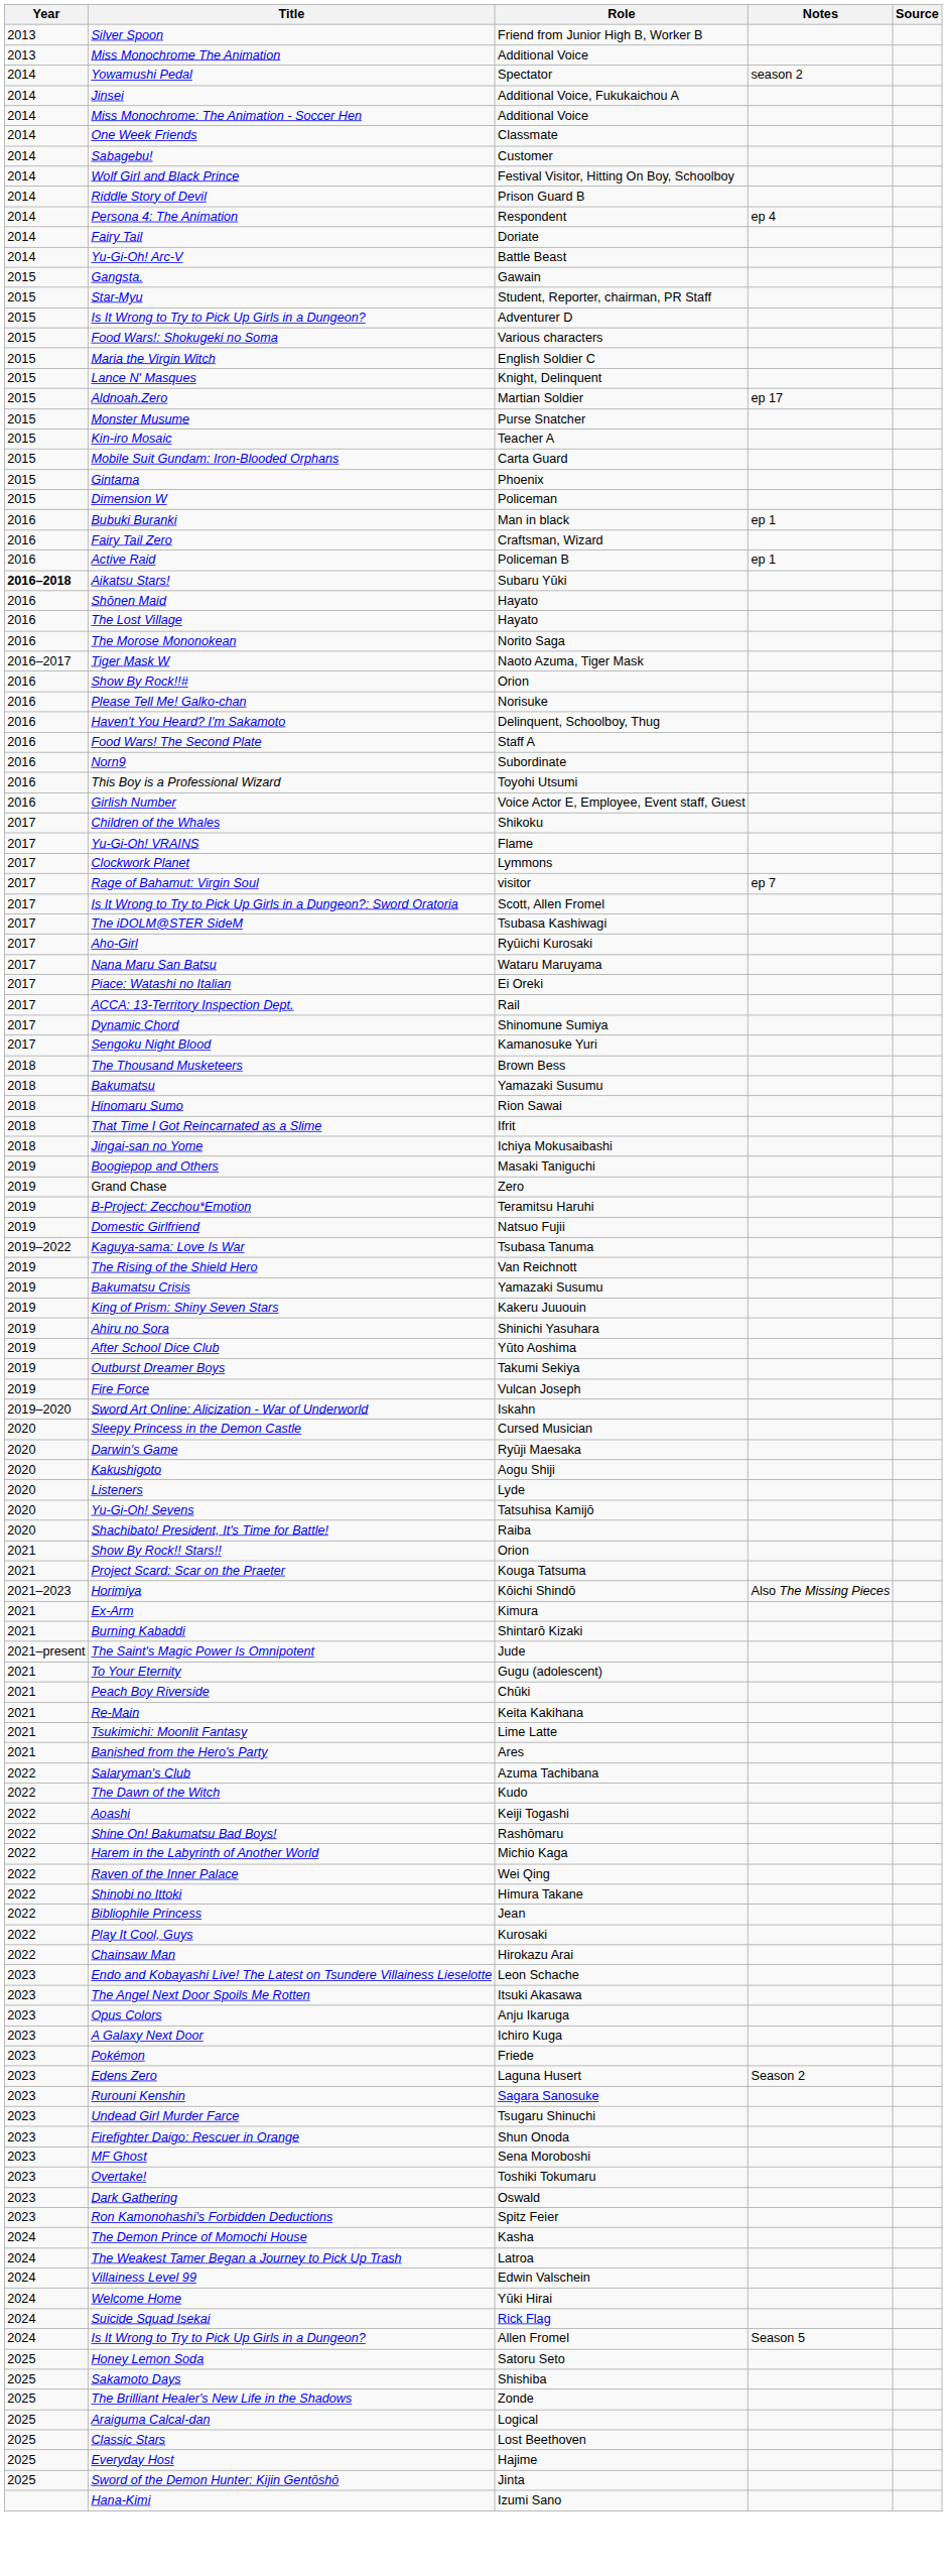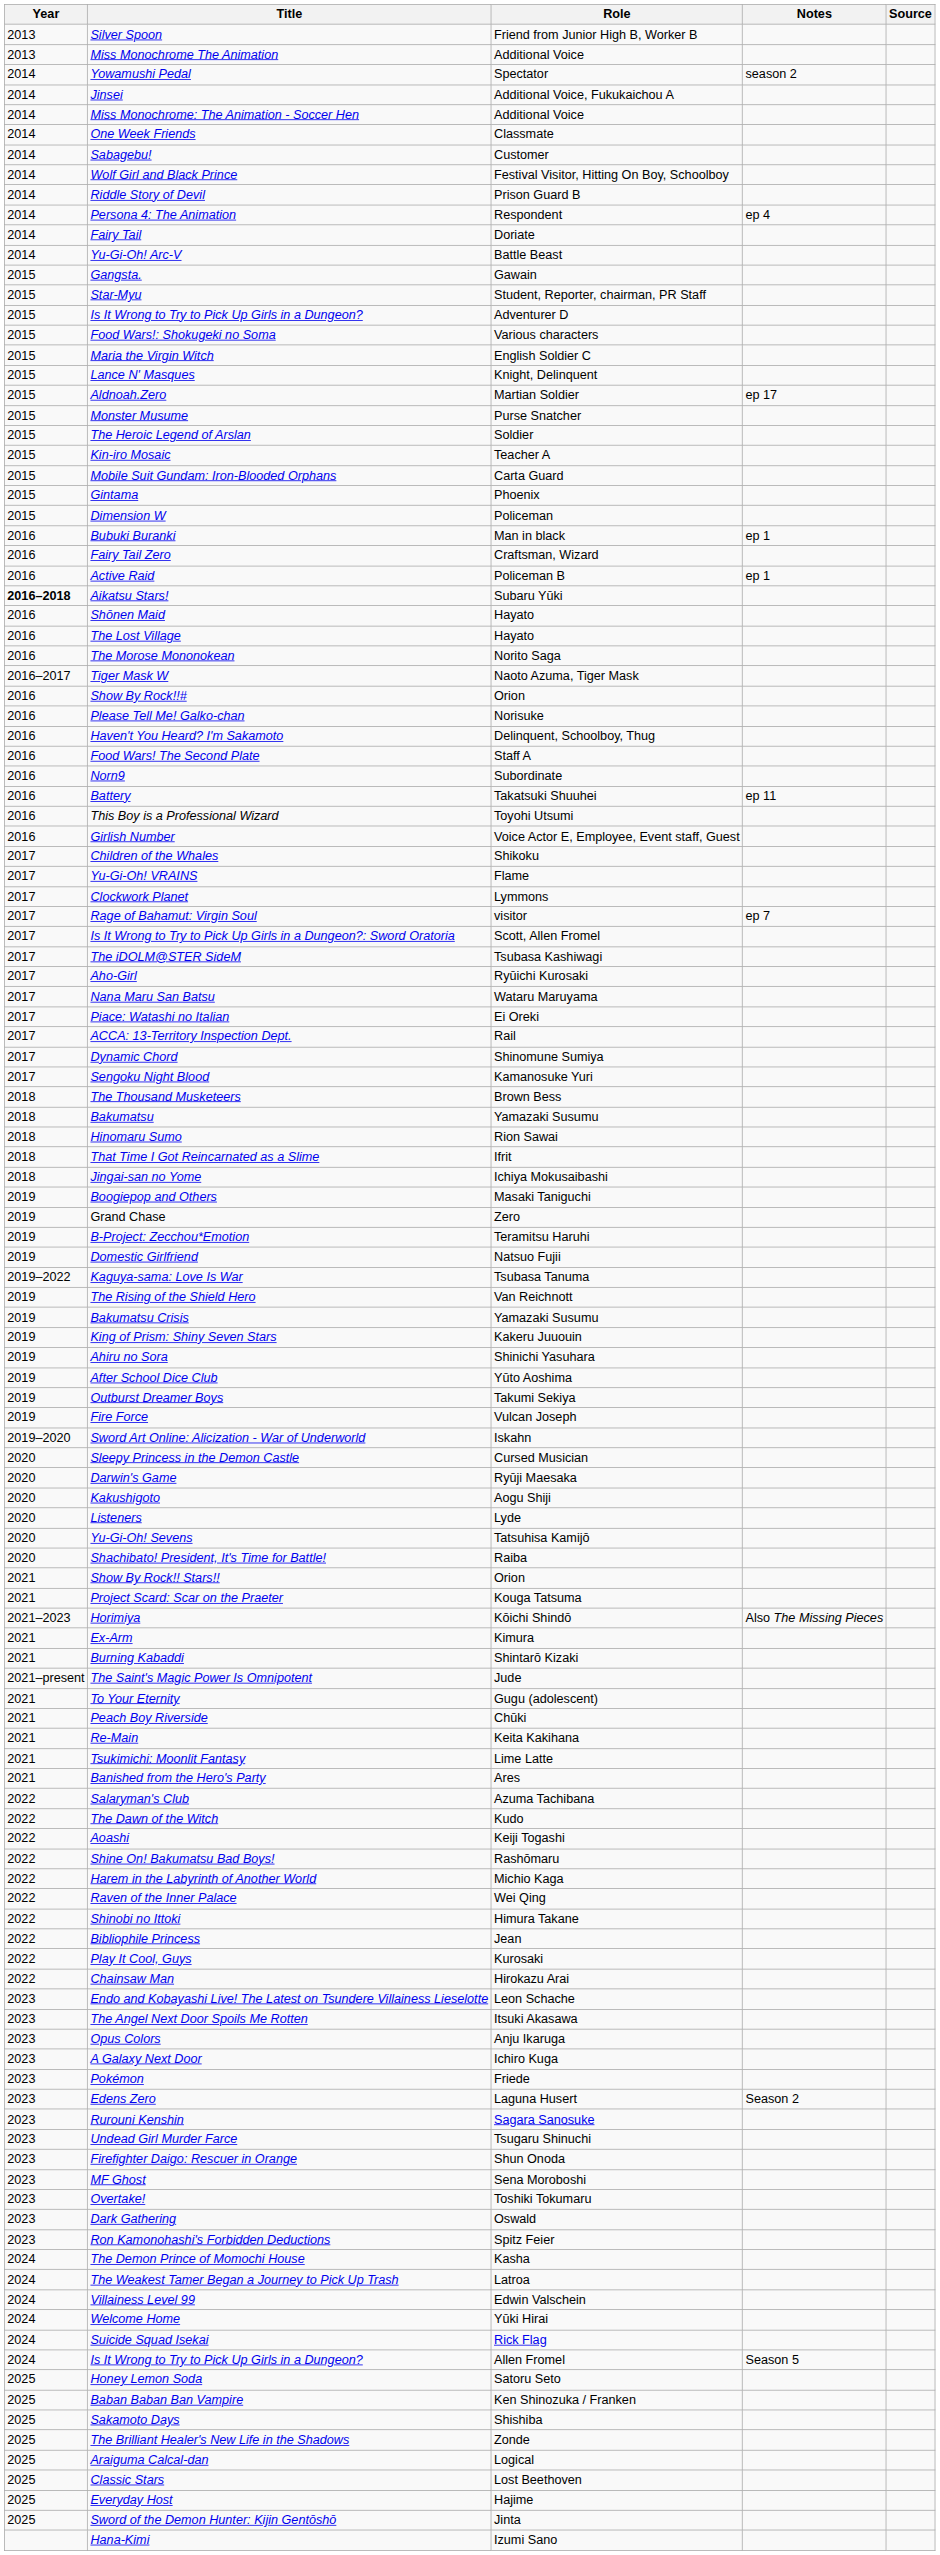+ row: 2015 | The Heroic Legend of Arslan | Soldier
+ row: 2016 | Battery | Takatsuki Shuuhei | ep 11
+ row: 2025 | Baban Baban Ban Vampire | Ken Shinozuka / Franken
